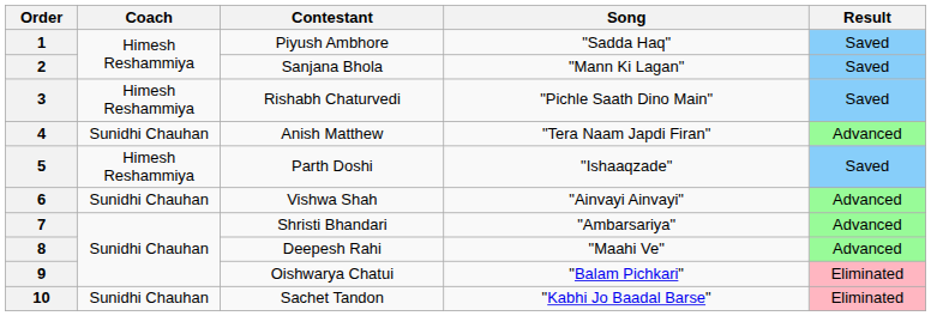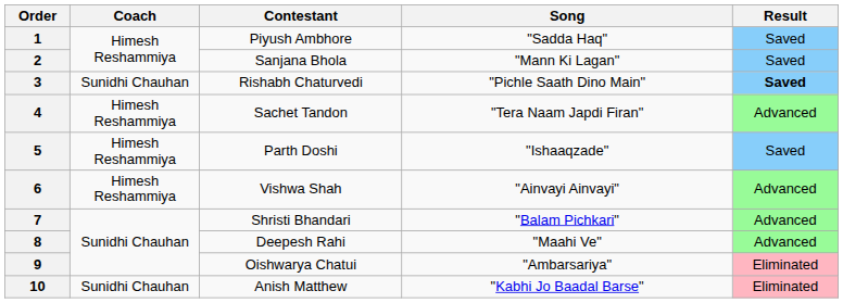3 | Coach: Himesh Reshammiya -> Sunidhi Chauhan
3 | Result: normal -> bold
4 | Coach: Sunidhi Chauhan -> Himesh Reshammiya
4 | Contestant: Anish Matthew -> Sachet Tandon
6 | Coach: Sunidhi Chauhan -> Himesh Reshammiya
7 | Song: "Ambarsariya" -> "Balam Pichkari"
9 | Song: "Balam Pichkari" -> "Ambarsariya"
10 | Contestant: Sachet Tandon -> Anish Matthew
